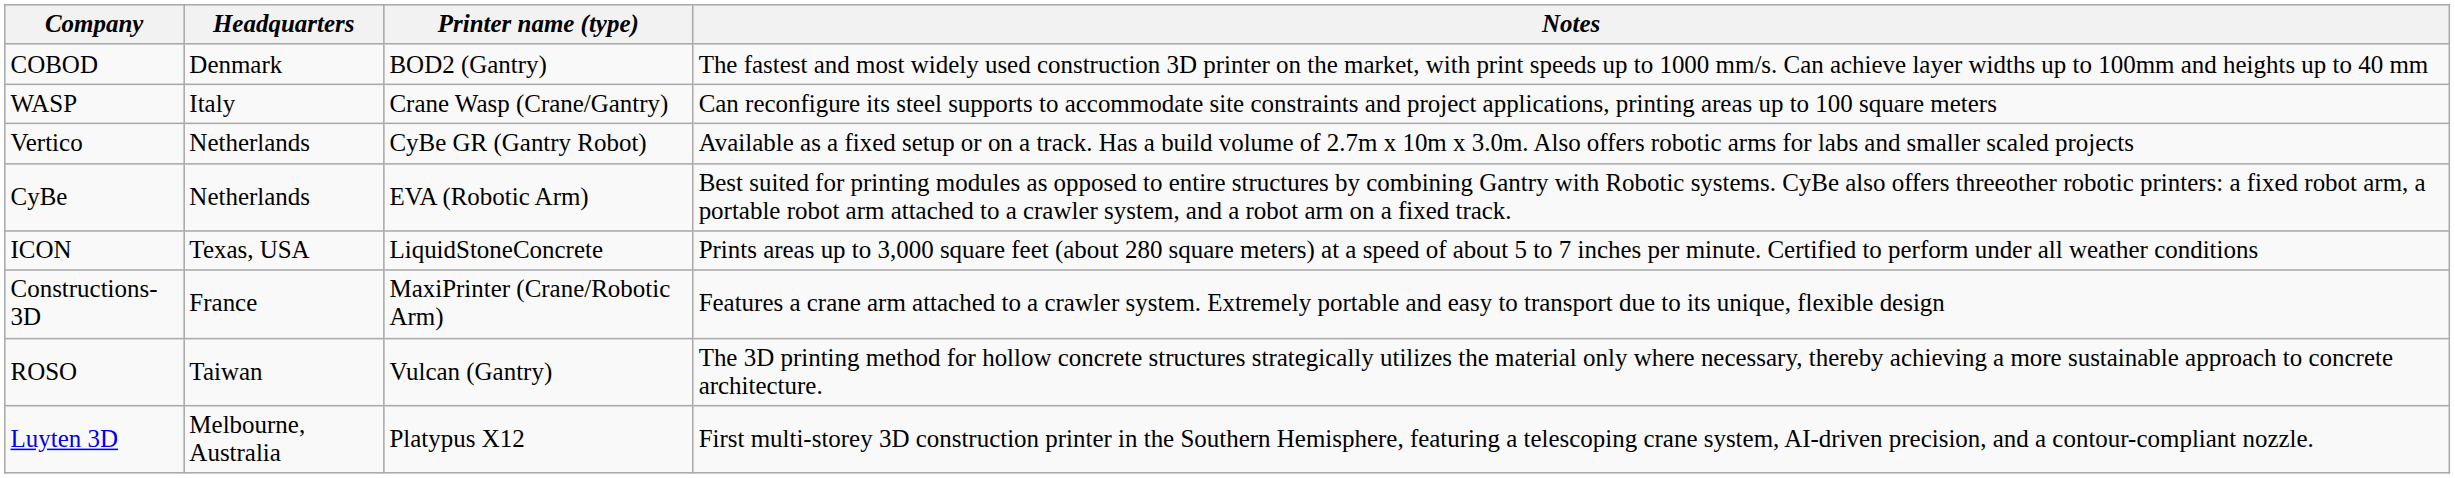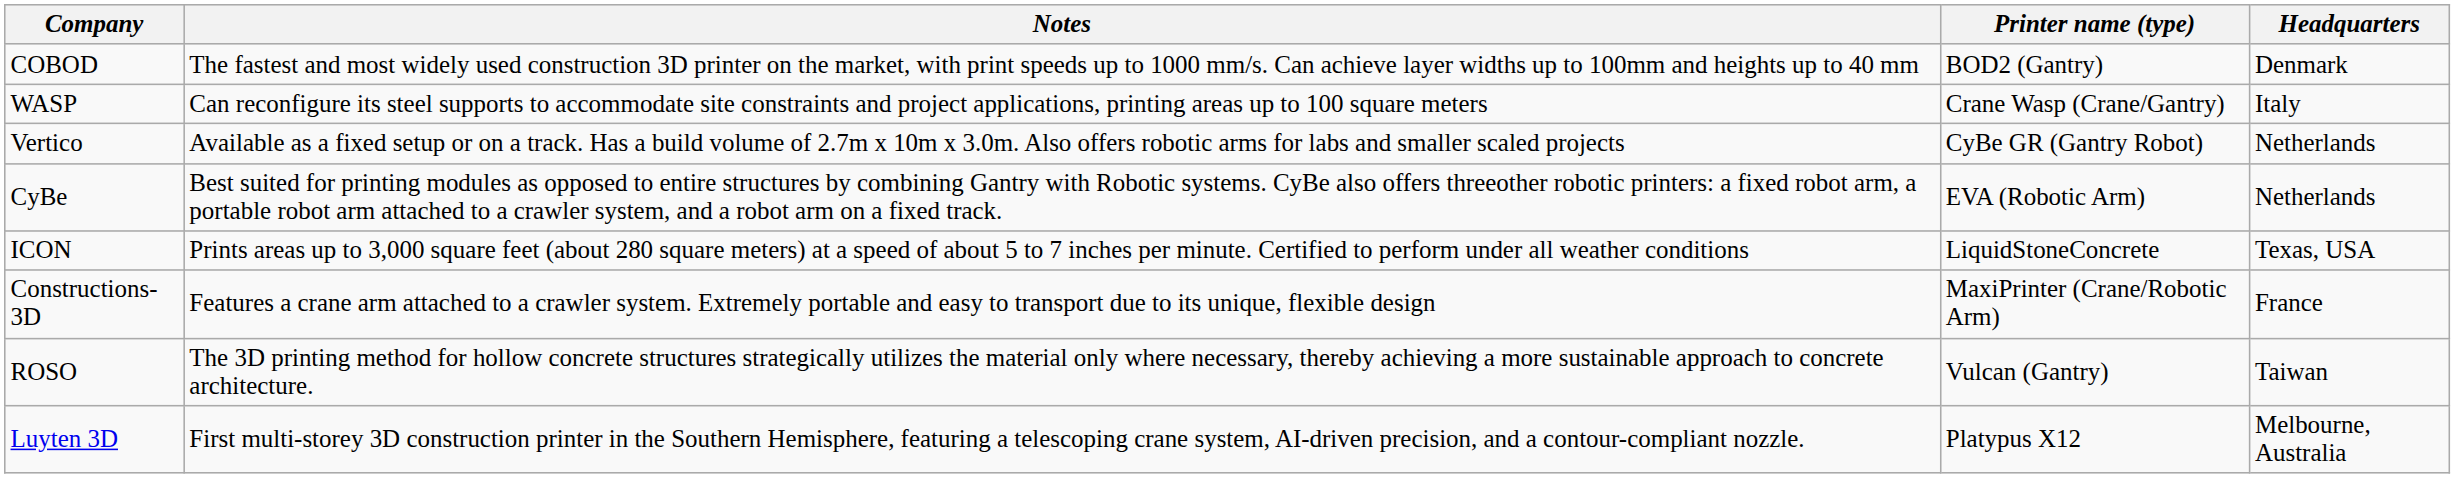columns swapped: Headquarters <-> Notes
